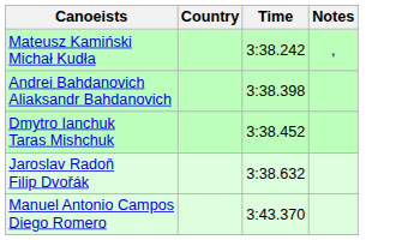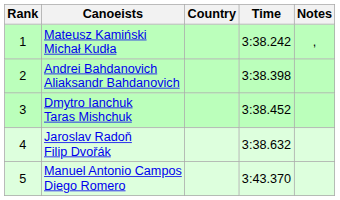+ column: Rank | 1 | 2 | 3 | 4 | 5
